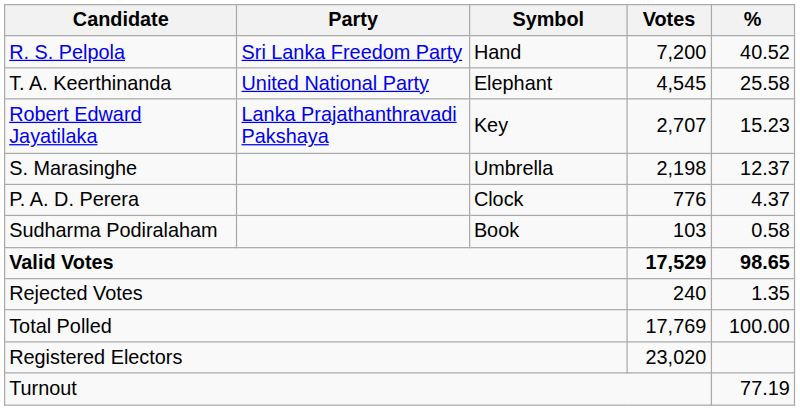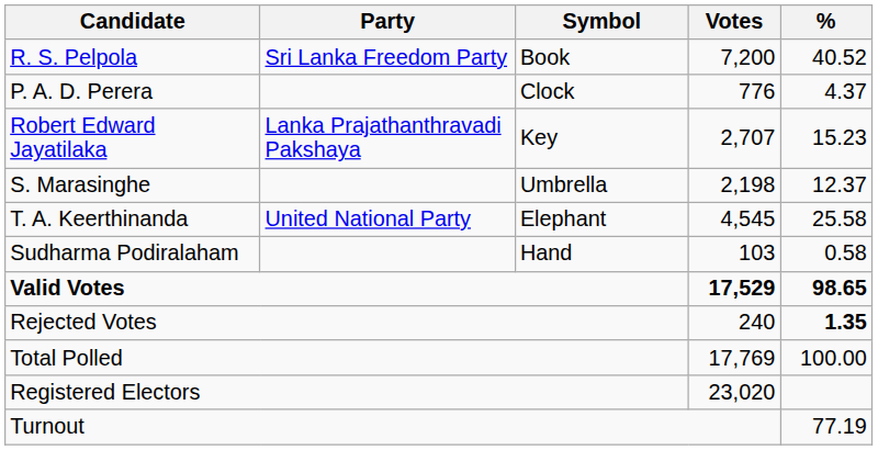R. S. Pelpola | Symbol: Hand -> Book
rows swapped: T. A. Keerthinanda <-> P. A. D. Perera
Sudharma Podiralaham | Symbol: Book -> Hand
Rejected Votes | %: normal -> bold
